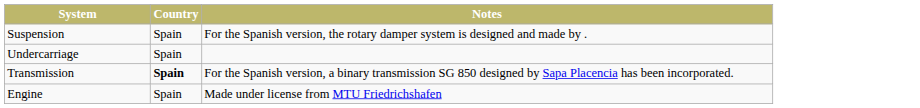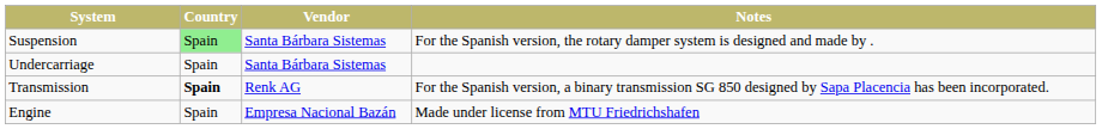+ column: Vendor | Santa Bárbara Sistemas | Santa Bárbara Sistemas | Renk AG | Empresa Nacional Bazán
Suspension | Country: no background -> lightgreen background
